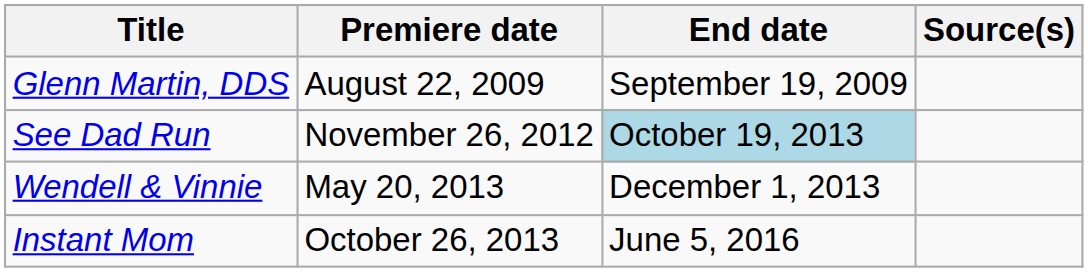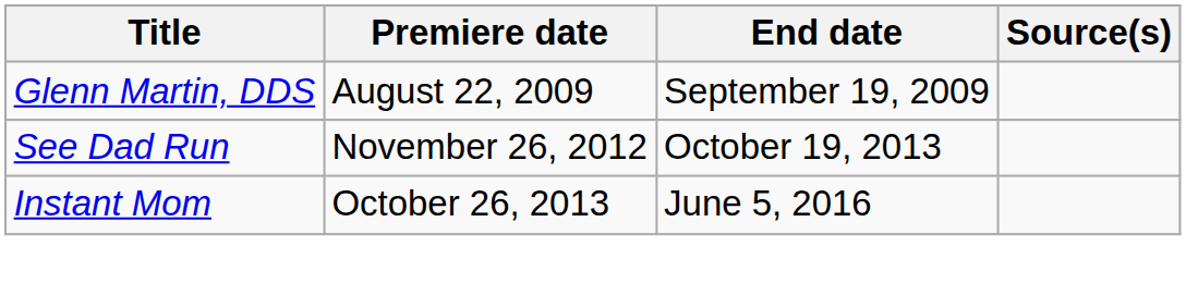See Dad Run | End date: lightblue background -> no background
- row: Wendell & Vinnie | May 20, 2013 | December 1, 2013
